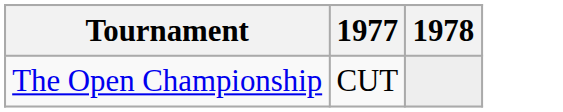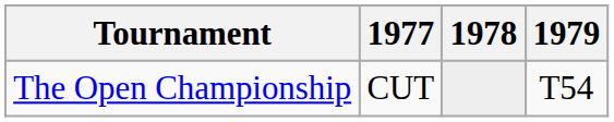+ column: 1979 | T54
